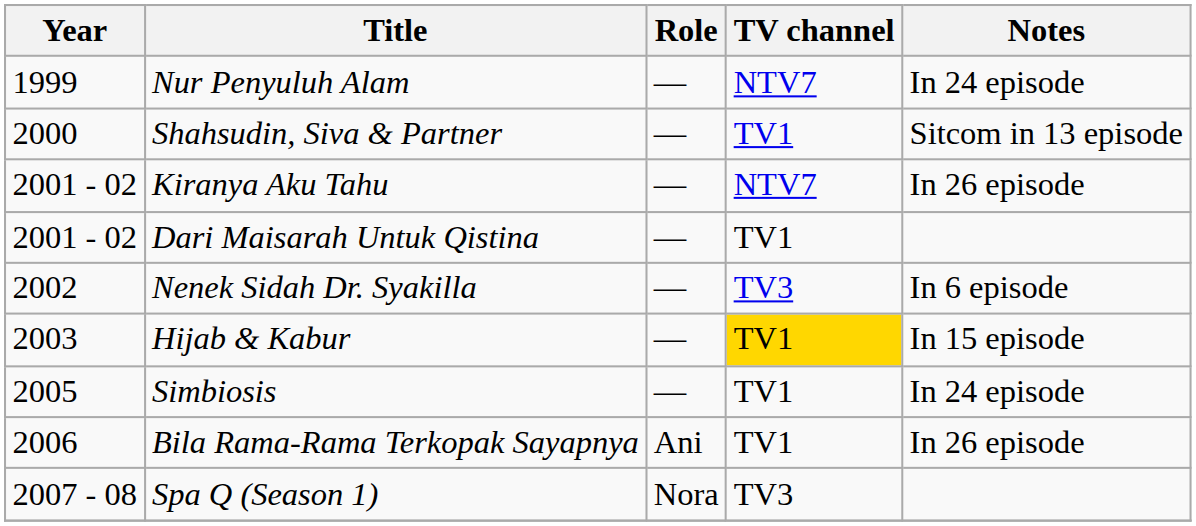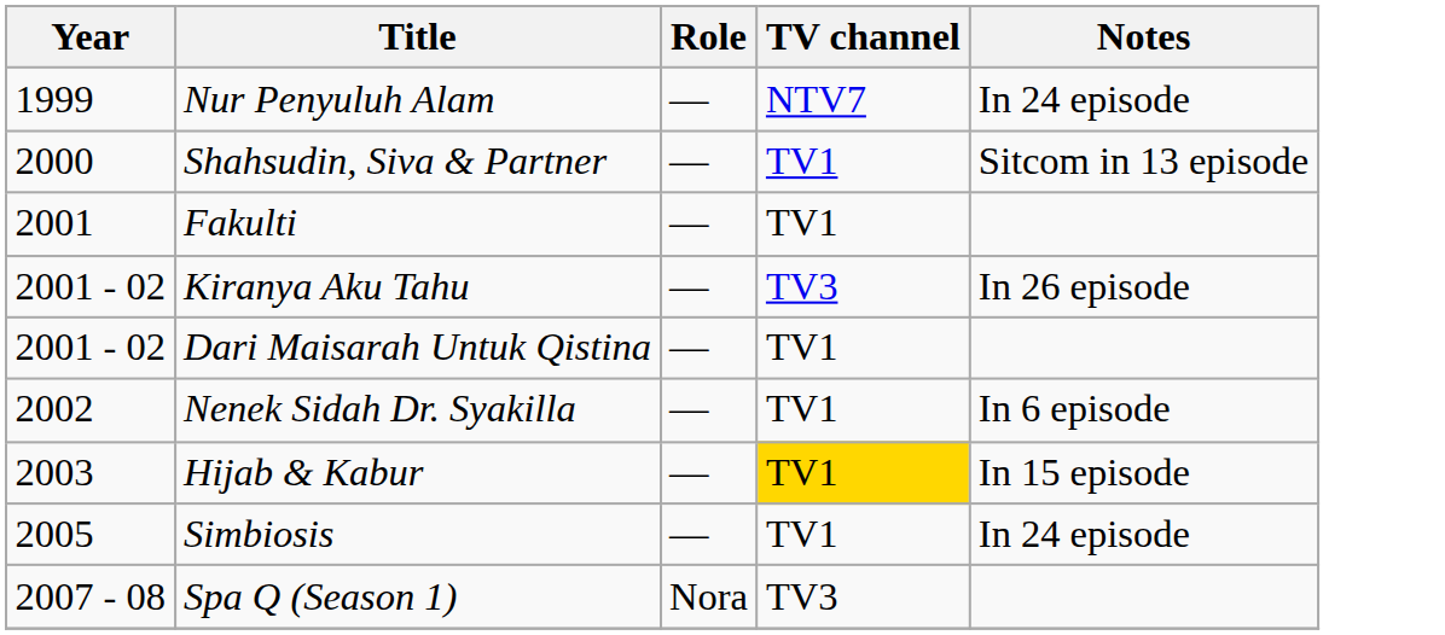+ row: 2001 | Fakulti | — | TV1
Kiranya Aku Tahu | TV channel: NTV7 -> TV3
Nenek Sidah Dr. Syakilla | TV channel: TV3 -> TV1
- row: 2006 | Bila Rama-Rama Terkopak Sayapnya | Ani | TV1 | In 26 episode
